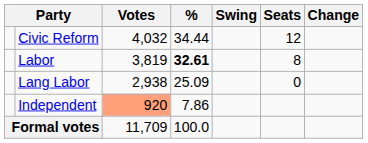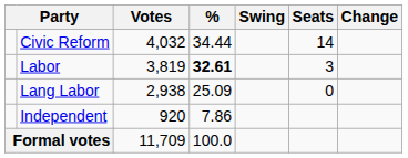Civic Reform | Seats: 12 -> 14
Labor | Seats: 8 -> 3
Independent | Votes: lightsalmon background -> no background
